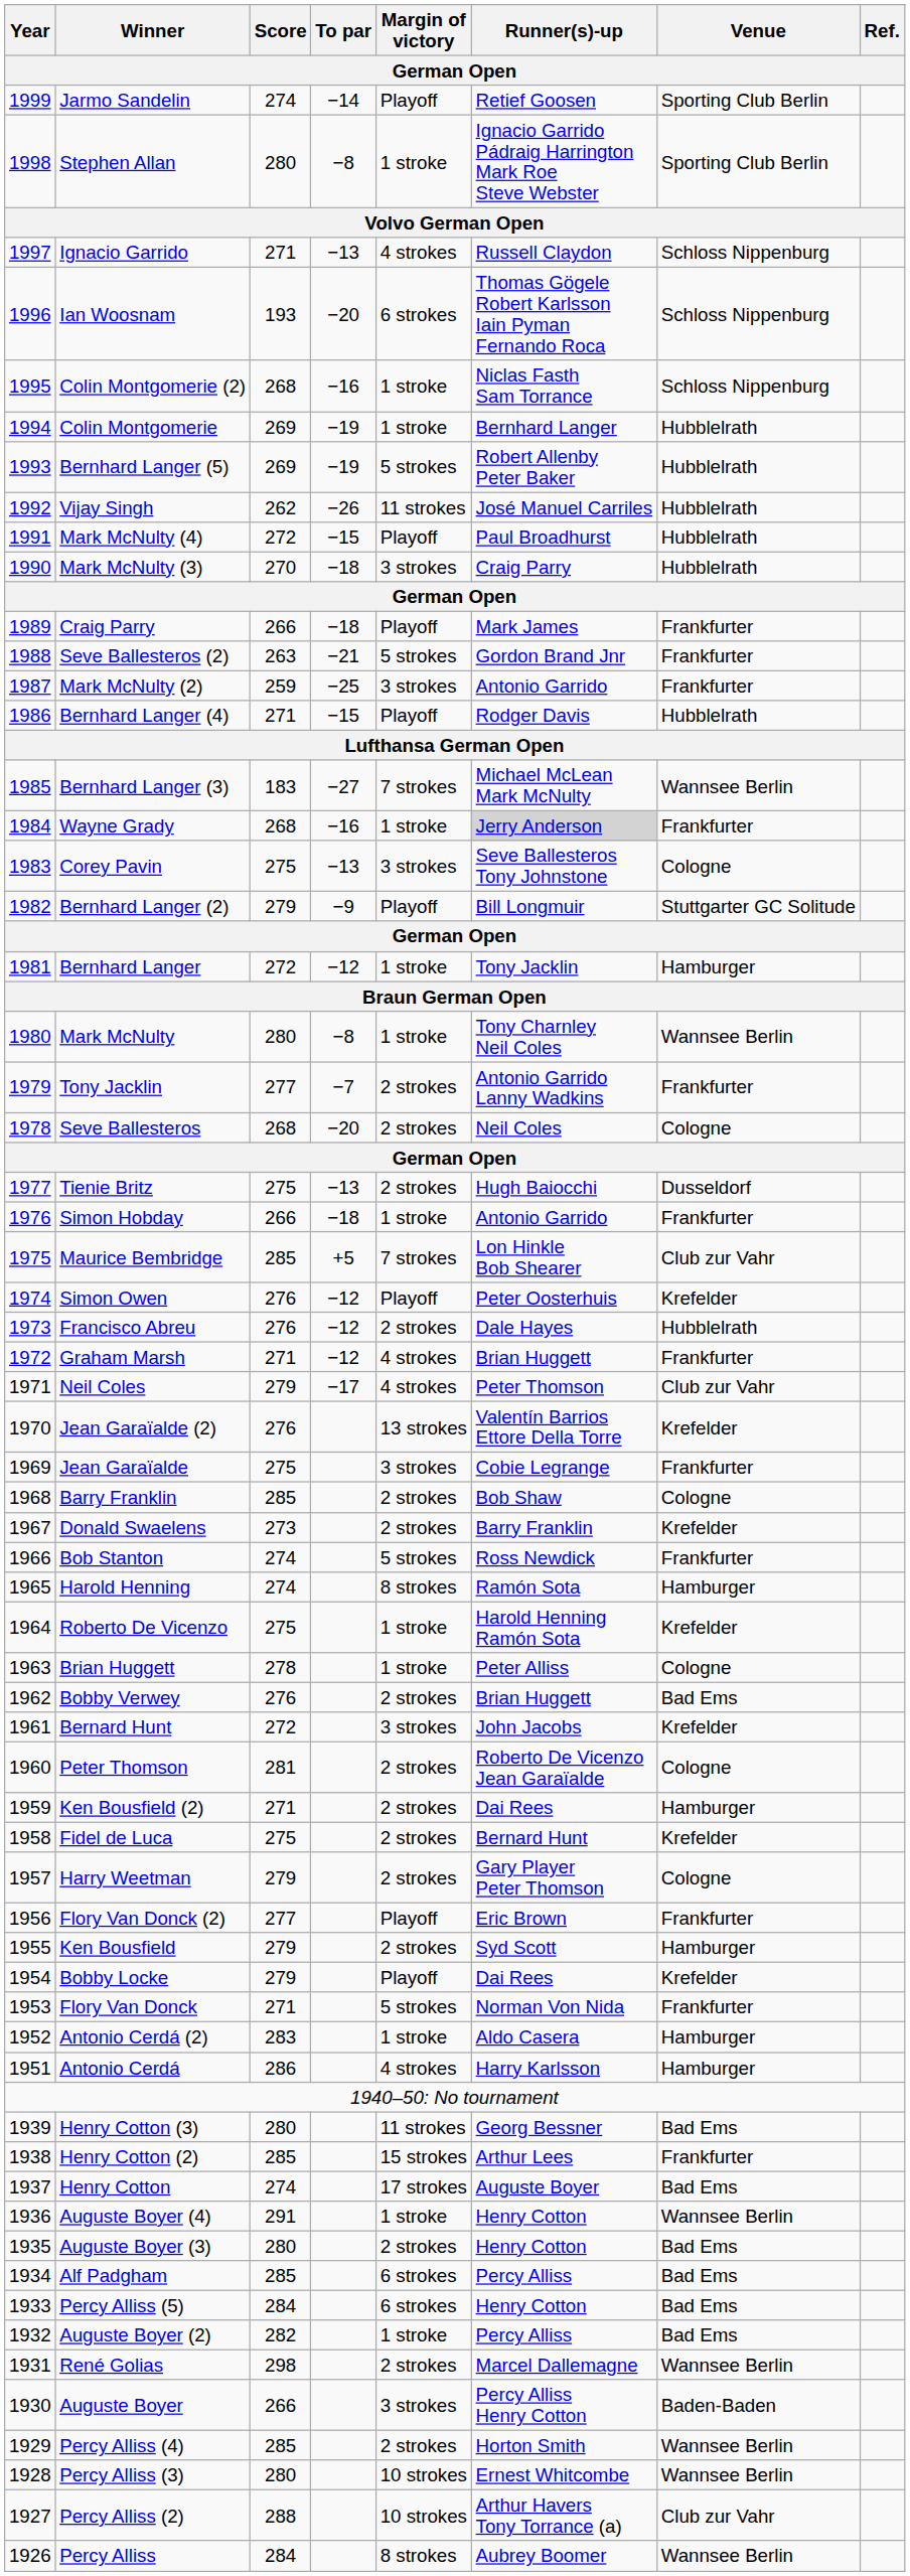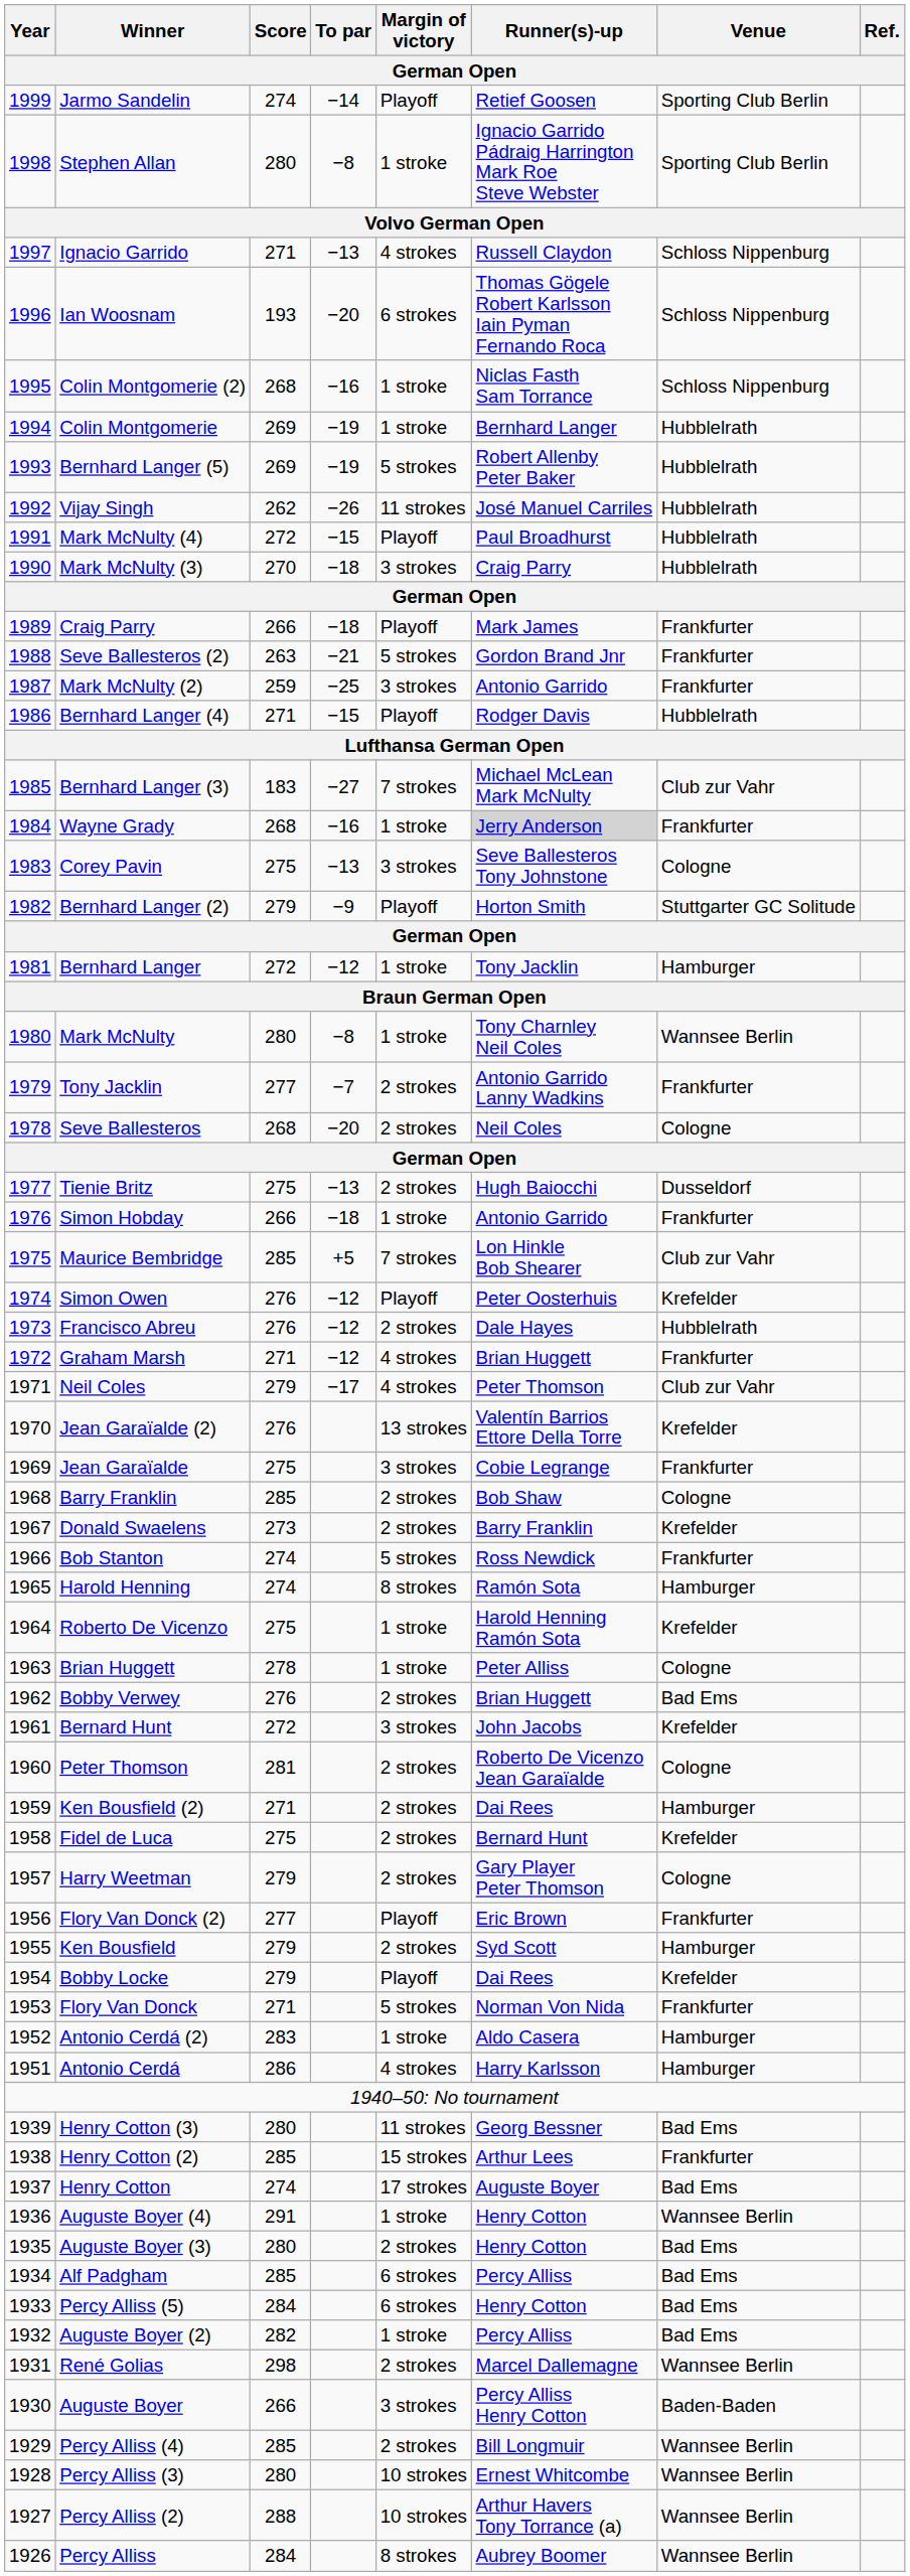Bernhard Langer (3) | Venue: Wannsee Berlin -> Club zur Vahr
Bernhard Langer (2) | Runner(s)-up: Bill Longmuir -> Horton Smith
Percy Alliss (4) | Runner(s)-up: Horton Smith -> Bill Longmuir
Percy Alliss (2) | Venue: Club zur Vahr -> Wannsee Berlin
